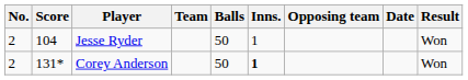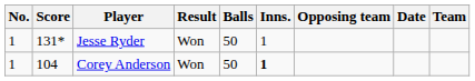columns swapped: Team <-> Result
Jesse Ryder | No.: 2 -> 1
Jesse Ryder | Score: 104 -> 131*
Corey Anderson | No.: 2 -> 1
Corey Anderson | Score: 131* -> 104
